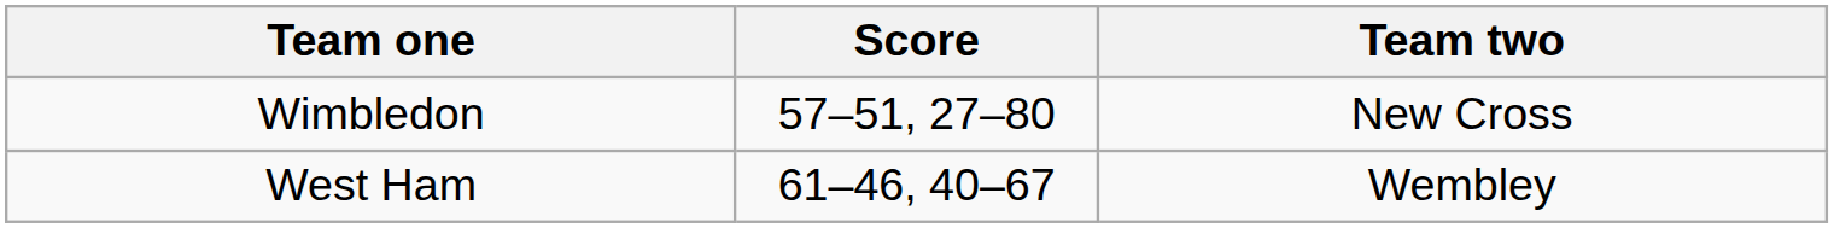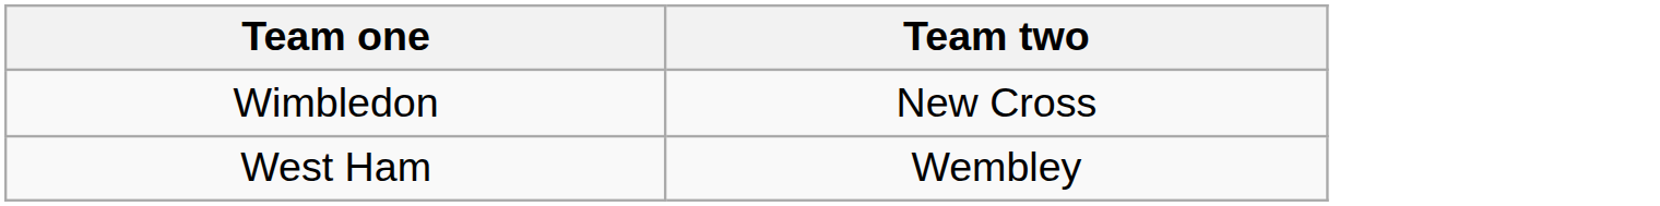- column: Score | 57–51, 27–80 | 61–46, 40–67
